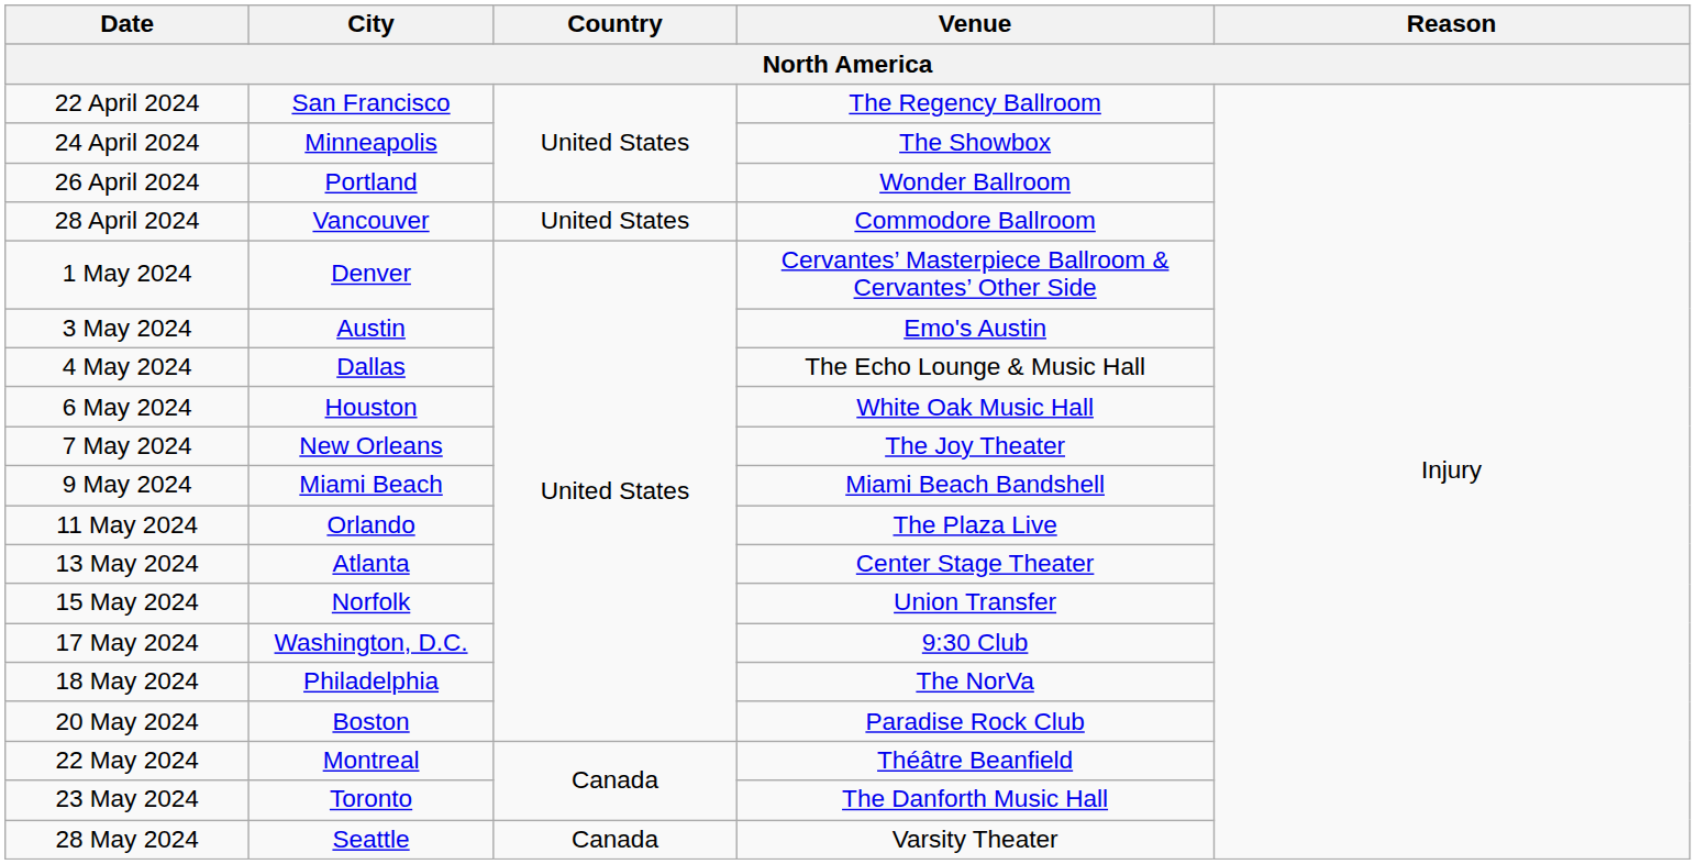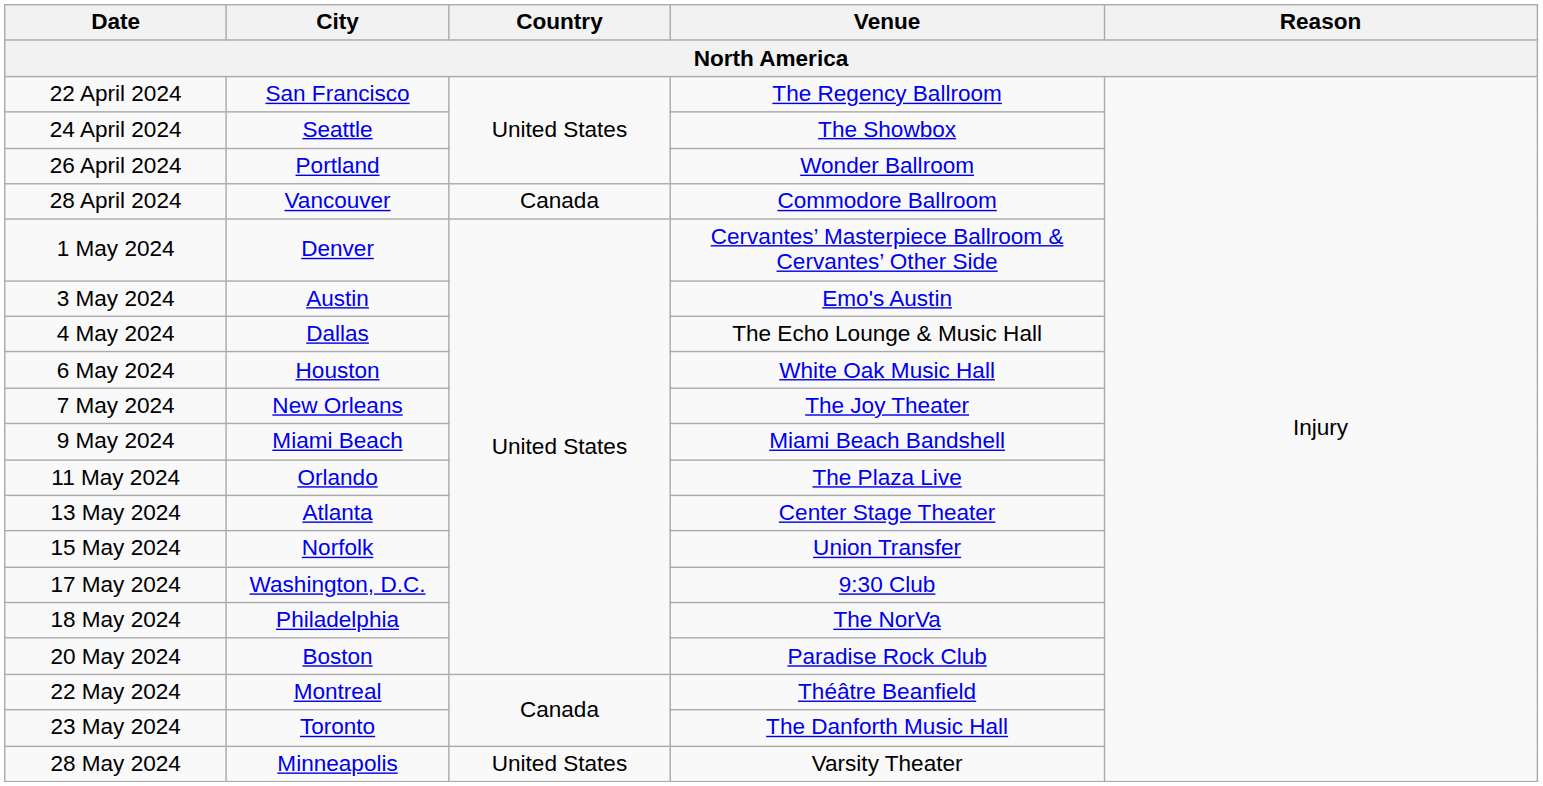24 April 2024 | City: Minneapolis -> Seattle
28 April 2024 | Country: United States -> Canada
28 May 2024 | City: Seattle -> Minneapolis
28 May 2024 | Country: Canada -> United States
